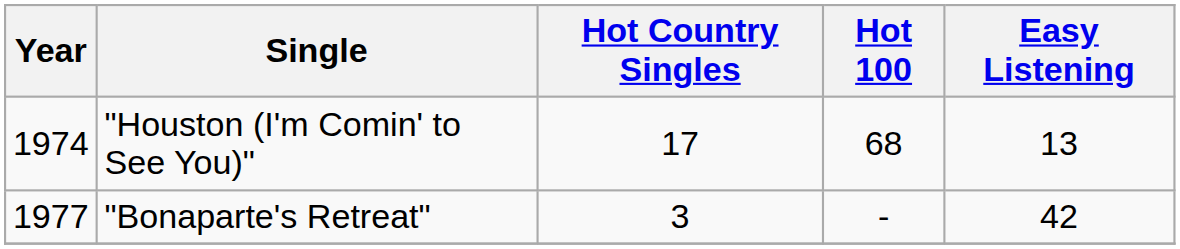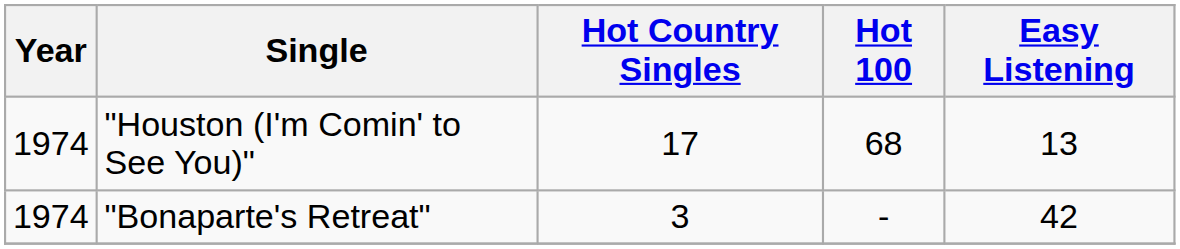"Bonaparte's Retreat" | Year: 1977 -> 1974
